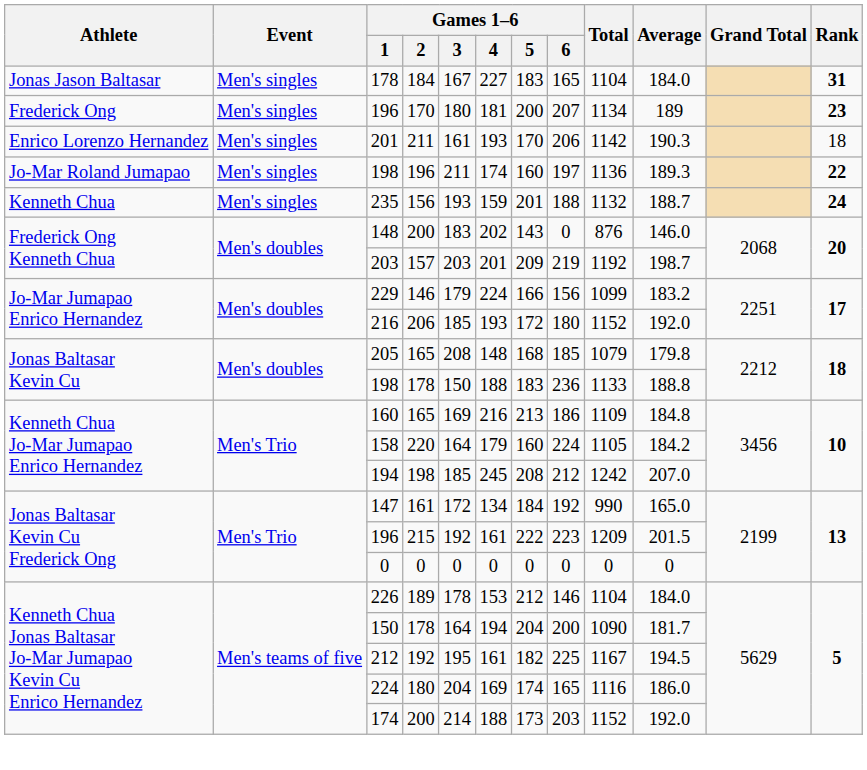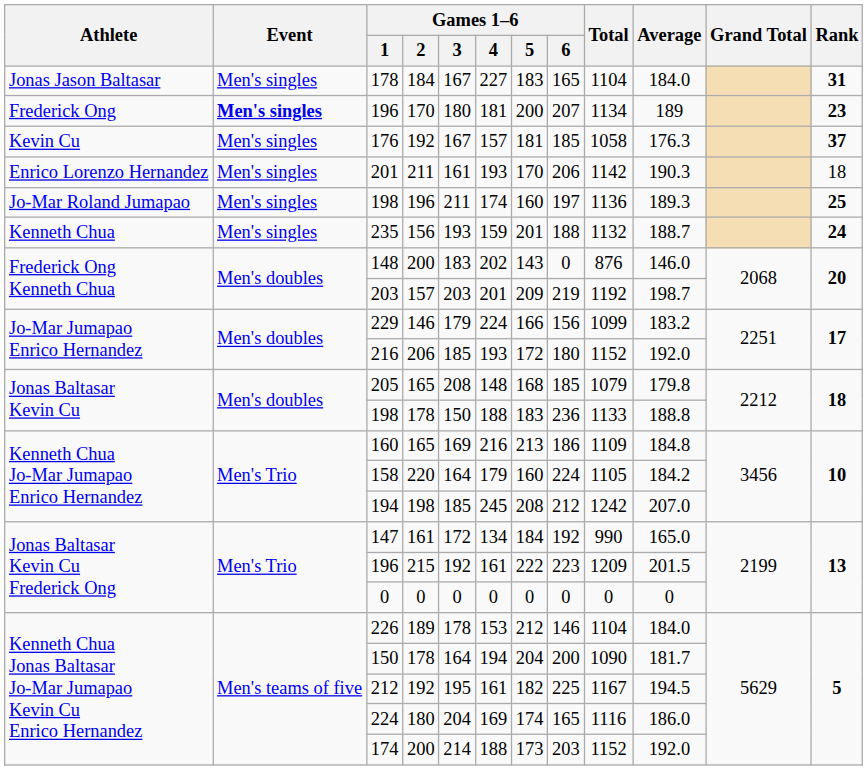196 / 170 | Event: normal -> bold
+ row: Kevin Cu | Men's singles | 176 | 192 | 167 | 157 | 181 | 185 | 1058 | 176.3 | 37
198 / 196 | Rank: 22 -> 25
